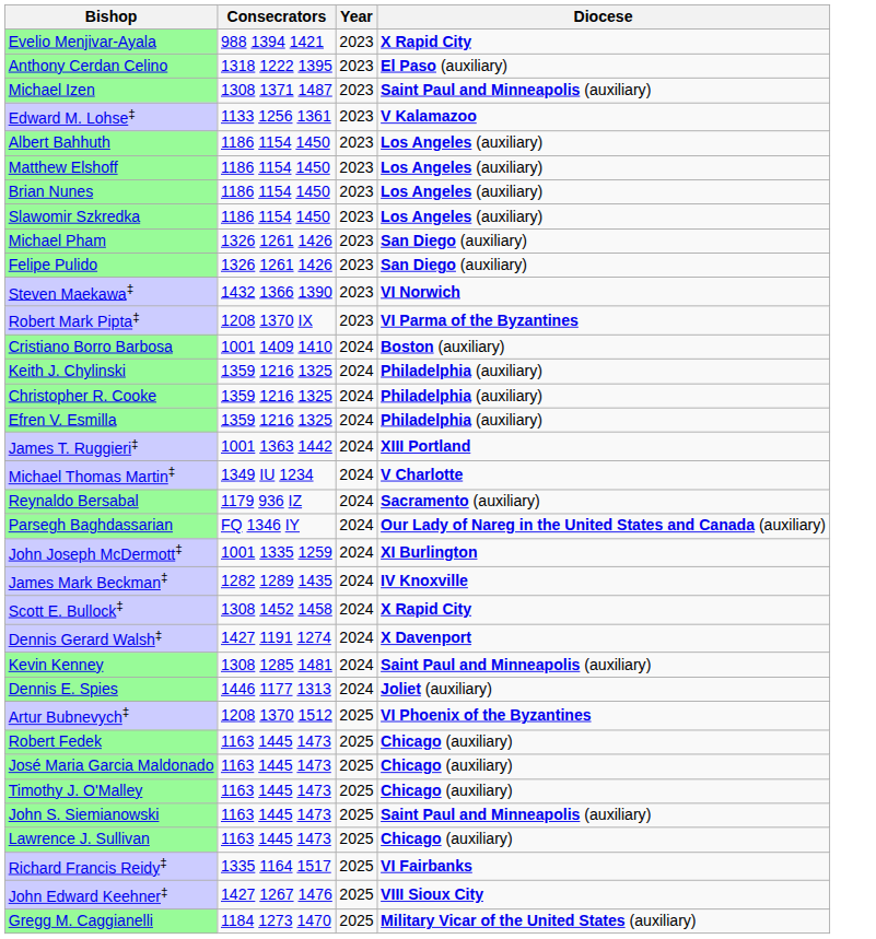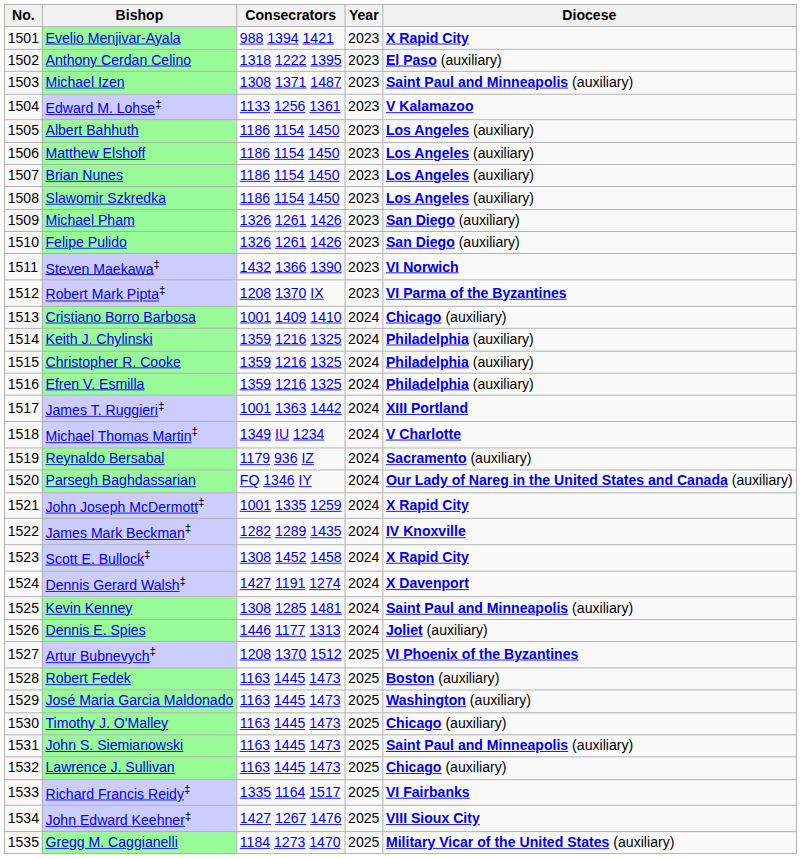+ column: No. | 1501 | 1502 | 1503 | 1504 | 1505 | 1506 | 1507 | 1508 | 1509 | 1510 | 1511 | 1512 | 1513 | 1514 | 1515 | 1516 | 1517 | 1518 | 1519 | 1520 | 1521 | 1522 | 1523 | 1524 | 1525 | 1526 | 1527 | 1528 | 1529 | 1530 | 1531 | 1532 | 1533 | 1534 | 1535
Cristiano Borro Barbosa | Diocese: Boston (auxiliary) -> Chicago (auxiliary)
John Joseph McDermott‡ | Diocese: XI Burlington -> X Rapid City
Robert Fedek | Diocese: Chicago (auxiliary) -> Boston (auxiliary)
José Maria Garcia Maldonado | Diocese: Chicago (auxiliary) -> Washington (auxiliary)
